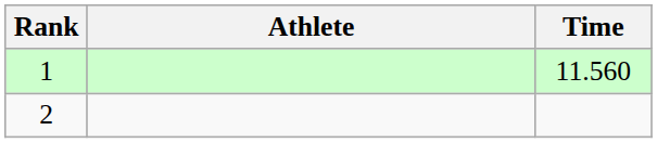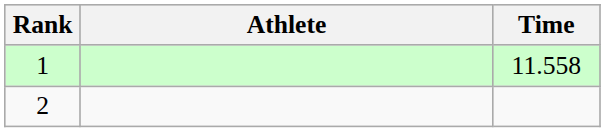1 | Time: 11.560 -> 11.558
